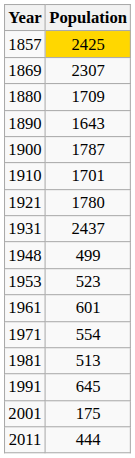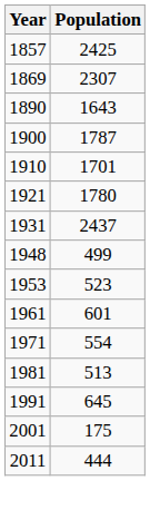1857 | Population: gold background -> no background
- row: 1880 | 1709
